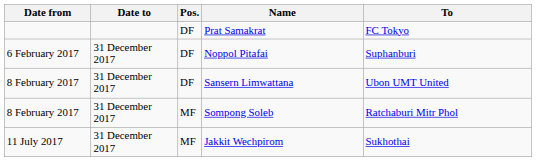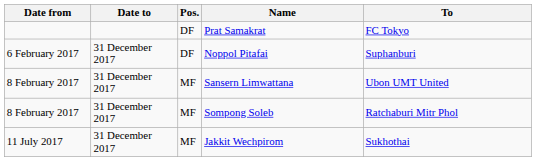Sansern Limwattana | Pos.: DF -> MF
